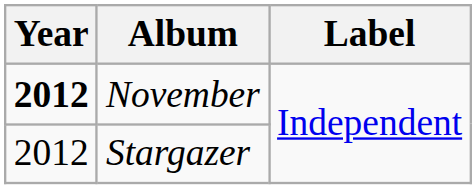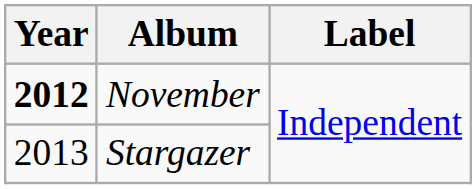Stargazer | Year: 2012 -> 2013
